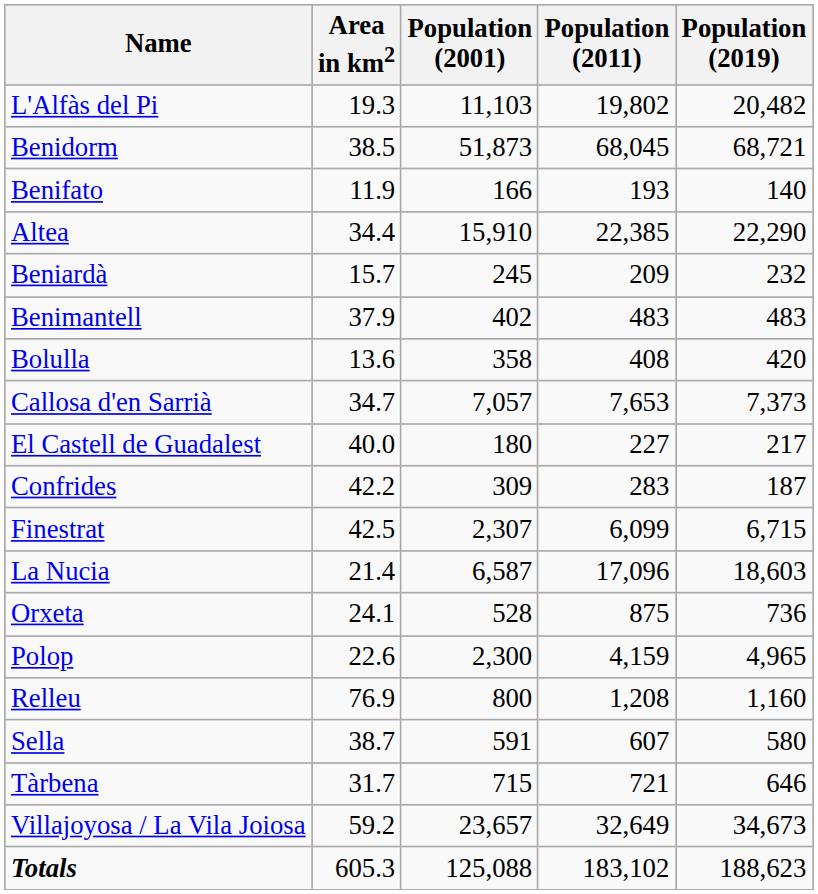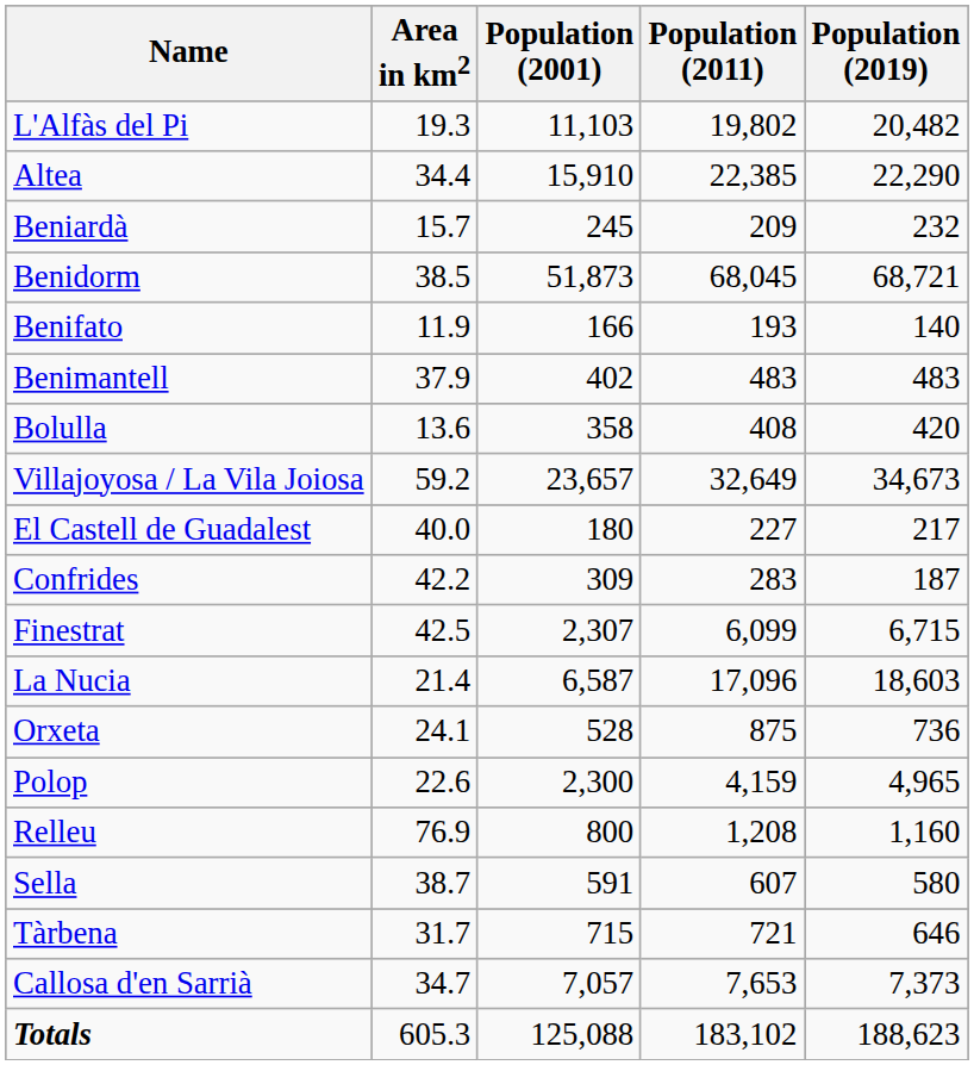rows swapped: Altea <-> Benidorm
rows swapped: Beniardà <-> Benifato
rows swapped: Callosa d'en Sarrià <-> Villajoyosa / La Vila Joiosa
